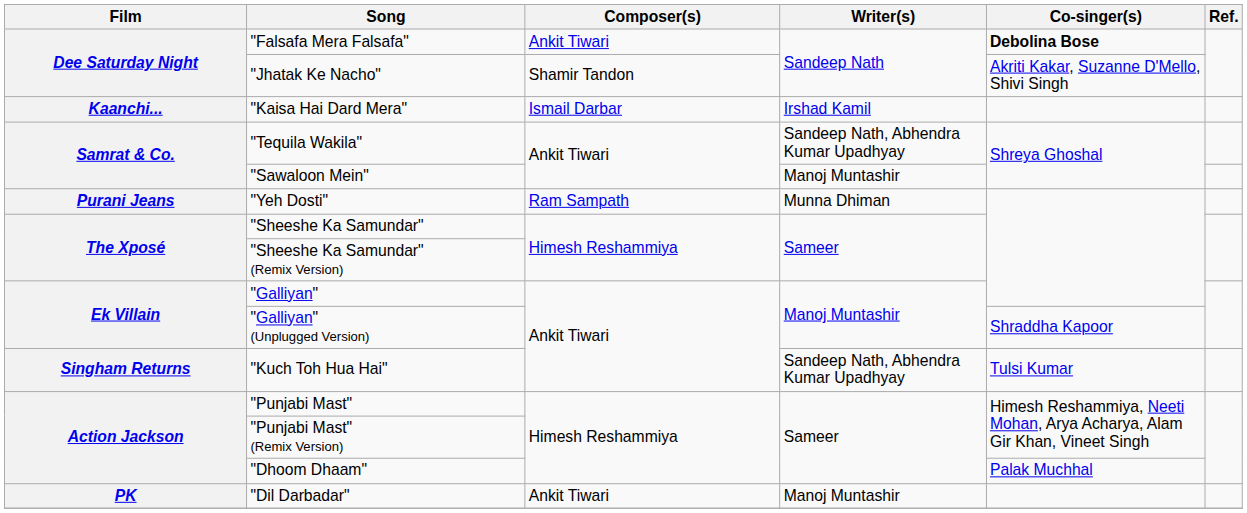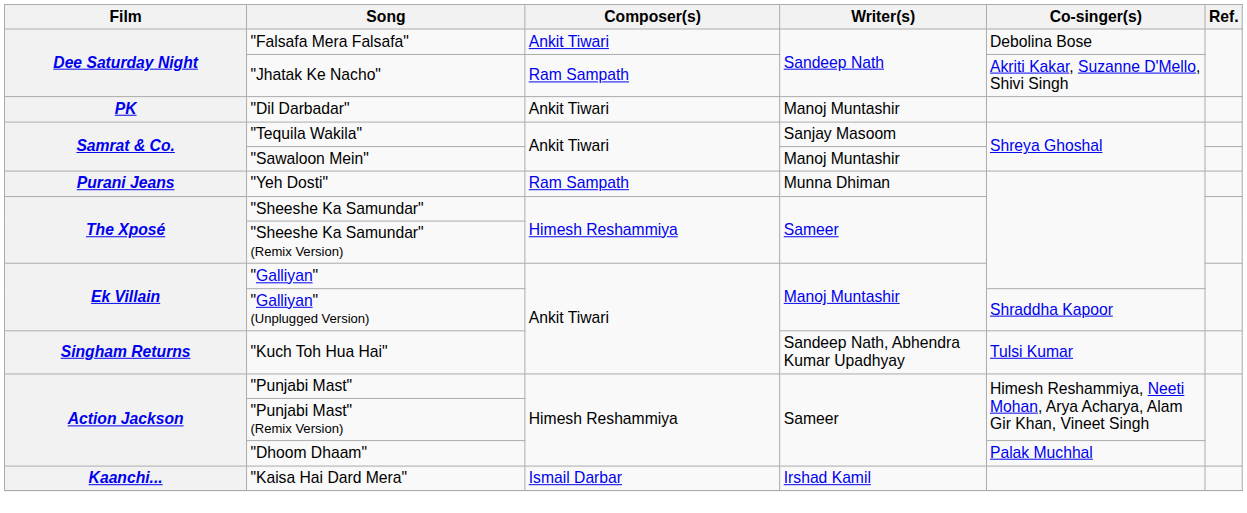"Falsafa Mera Falsafa" | Co-singer(s): bold -> normal
"Jhatak Ke Nacho" | Composer(s): Shamir Tandon -> Ram Sampath
rows swapped: "Kaisa Hai Dard Mera" <-> "Dil Darbadar"
"Tequila Wakila" | Writer(s): Sandeep Nath, Abhendra Kumar Upadhyay -> Sanjay Masoom
